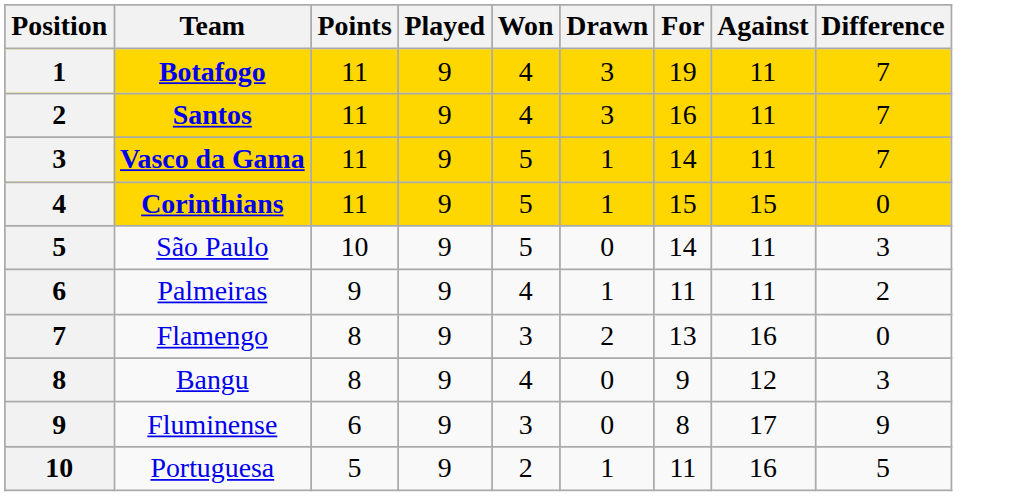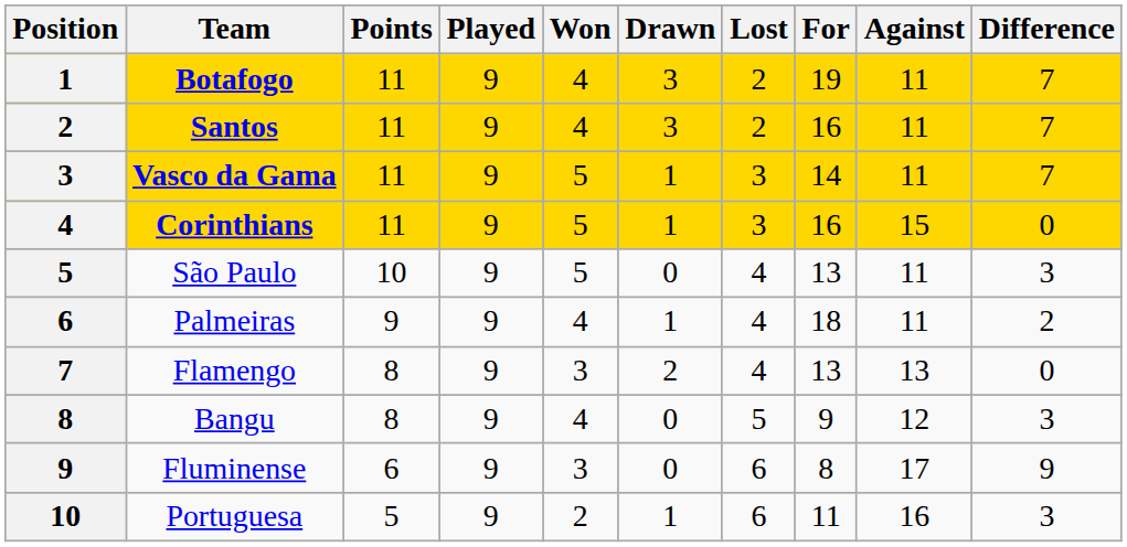+ column: Lost | 2 | 2 | 3 | 3 | 4 | 4 | 4 | 5 | 6 | 6
Corinthians | For: 15 -> 16
São Paulo | For: 14 -> 13
Palmeiras | For: 11 -> 18
Flamengo | Against: 16 -> 13
Portuguesa | Difference: 5 -> 3
